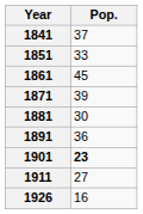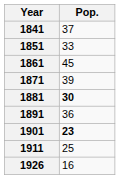1881 | Pop.: normal -> bold
1911 | Pop.: 27 -> 25
